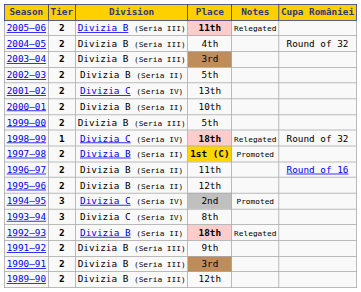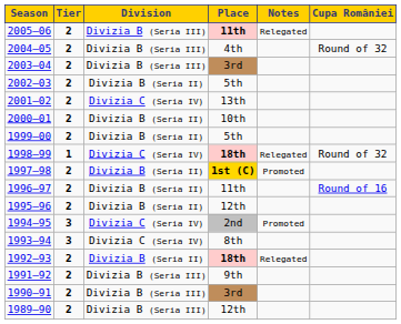1999–00 | Division: Divizia B (Seria III) -> Divizia B (Seria II)
